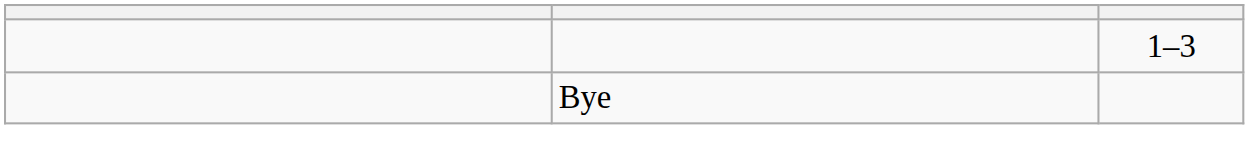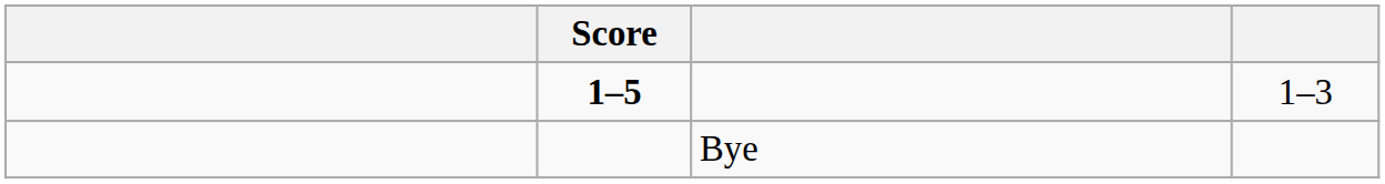+ column: Score | 1–5
